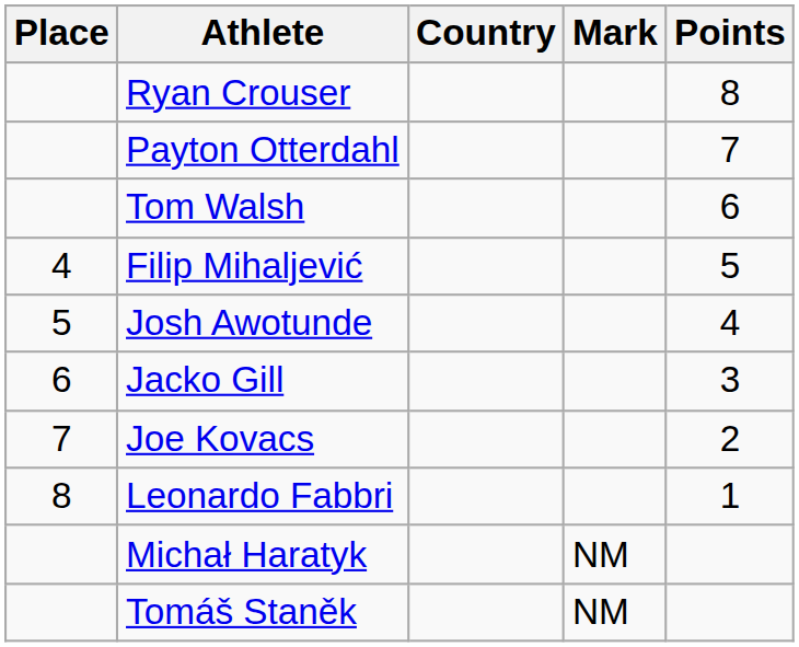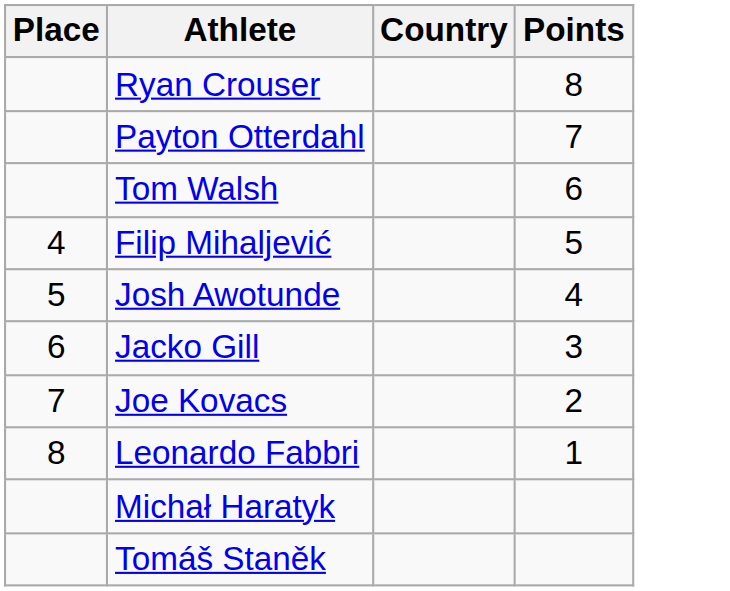- column: Mark | NM | NM
